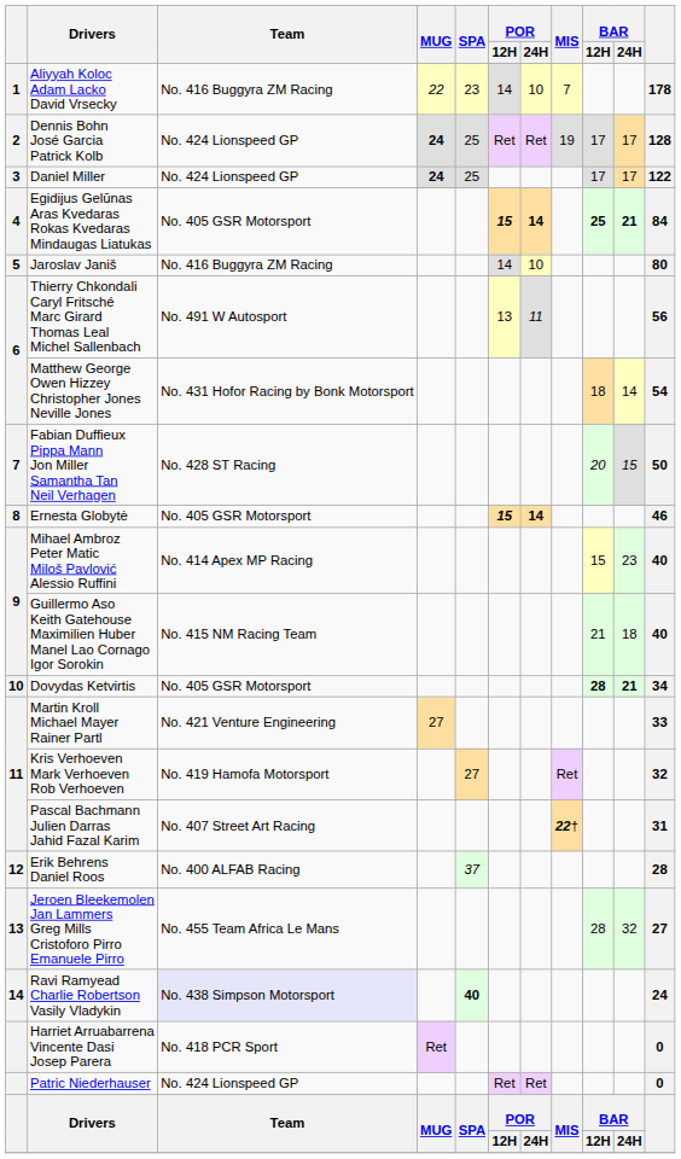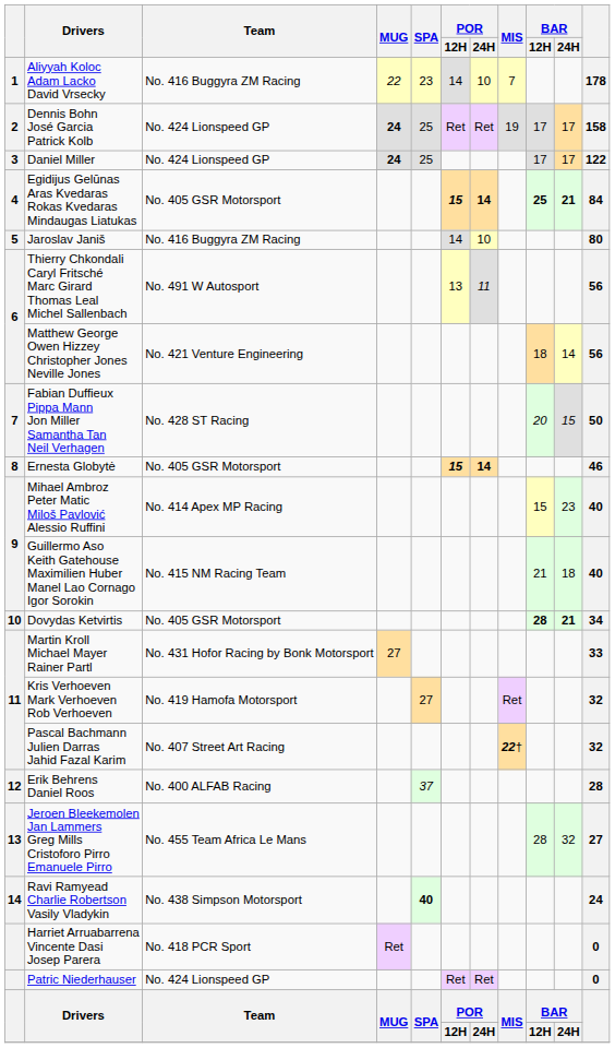Dennis Bohn José Garcia Patrick Kolb | column 11: 128 -> 158
Matthew George Owen Hizzey Christopher Jones Neville Jones | Team: No. 431 Hofor Racing by Bonk Motorsport -> No. 421 Venture Engineering
Matthew George Owen Hizzey Christopher Jones Neville Jones | column 11: 54 -> 56
Martin Kroll Michael Mayer Rainer Partl | Team: No. 421 Venture Engineering -> No. 431 Hofor Racing by Bonk Motorsport
Pascal Bachmann Julien Darras Jahid Fazal Karim | column 11: 31 -> 32
Ravi Ramyead Charlie Robertson Vasily Vladykin | Team: lavender background -> no background
